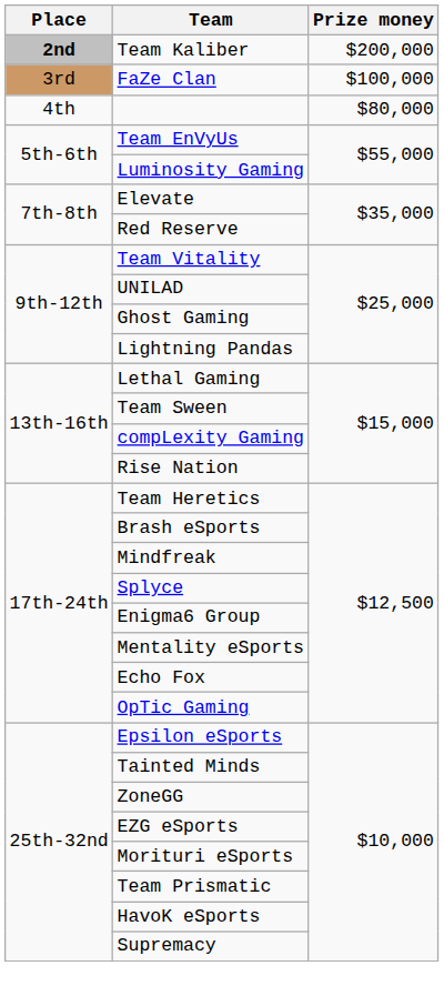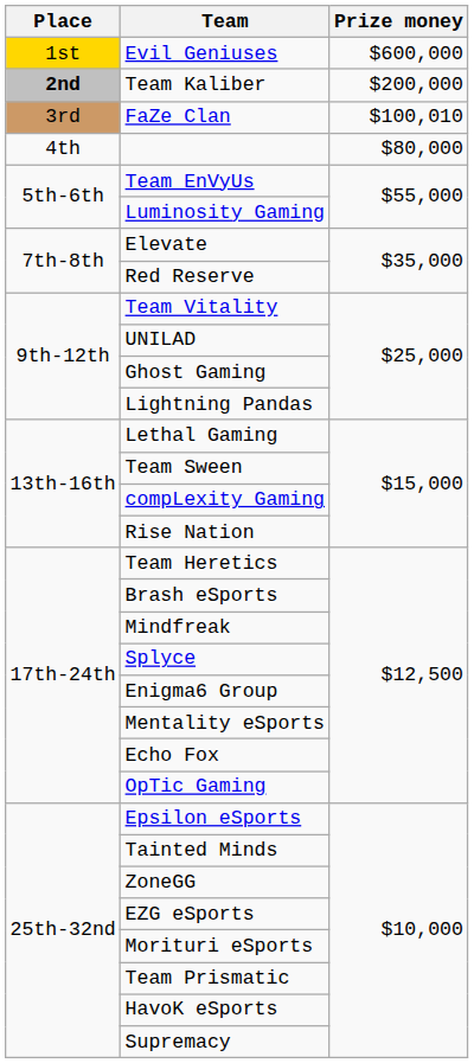+ row: 1st | Evil Geniuses | $600,000
FaZe Clan | Prize money: $100,000 -> $100,010
